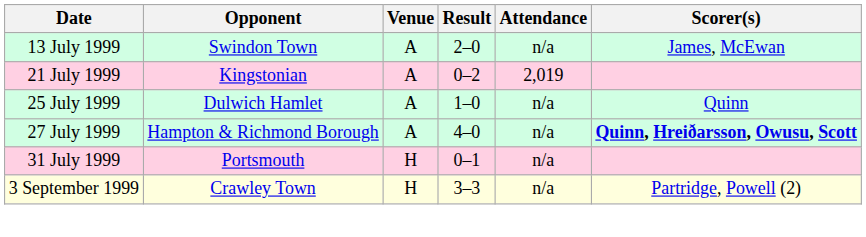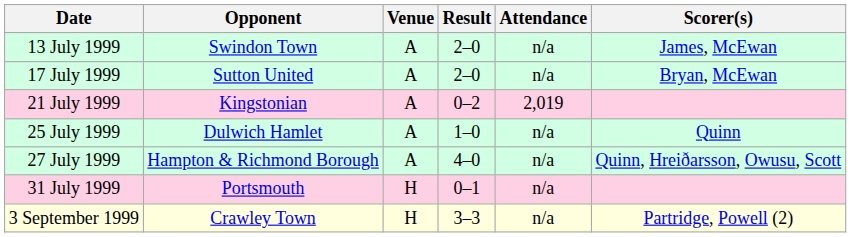+ row: 17 July 1999 | Sutton United | A | 2–0 | n/a | Bryan, McEwan
27 July 1999 | Scorer(s): bold -> normal
